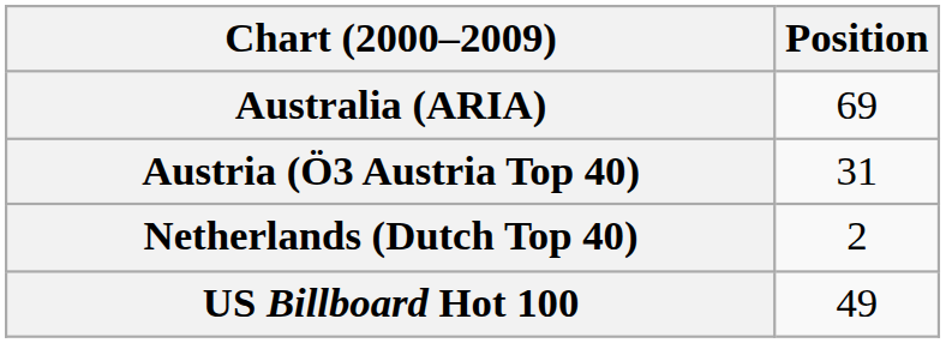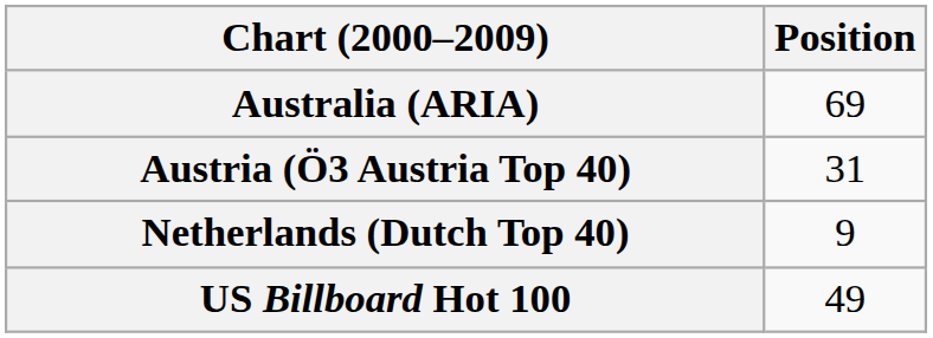Netherlands (Dutch Top 40) | Position: 2 -> 9
